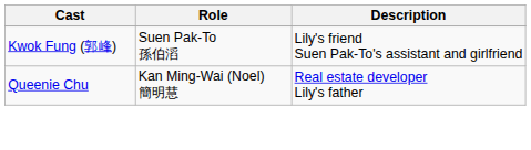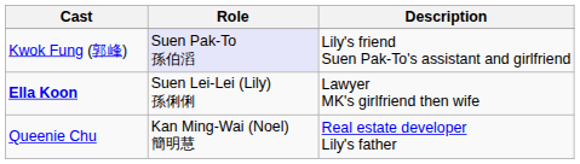Kwok Fung (郭峰) | Role: no background -> lavender background
+ row: Ella Koon | Suen Lei-Lei (Lily) 孫俐俐 | Lawyer MK's girlfriend then wife
